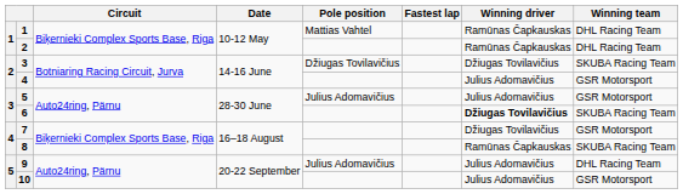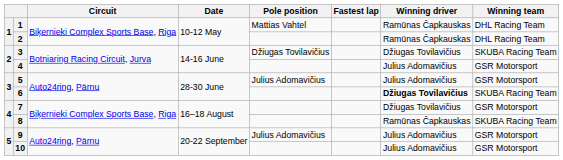9 | Winning team: DHL Racing Team -> GSR Motorsport
